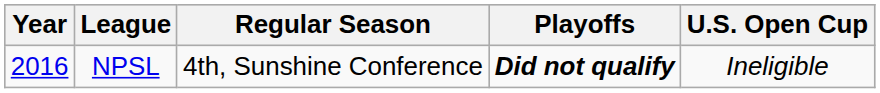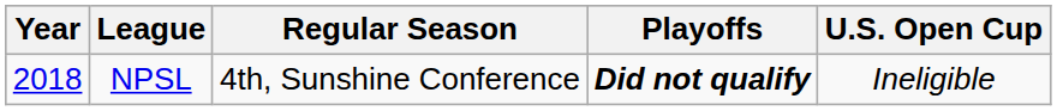NPSL | Year: 2016 -> 2018
